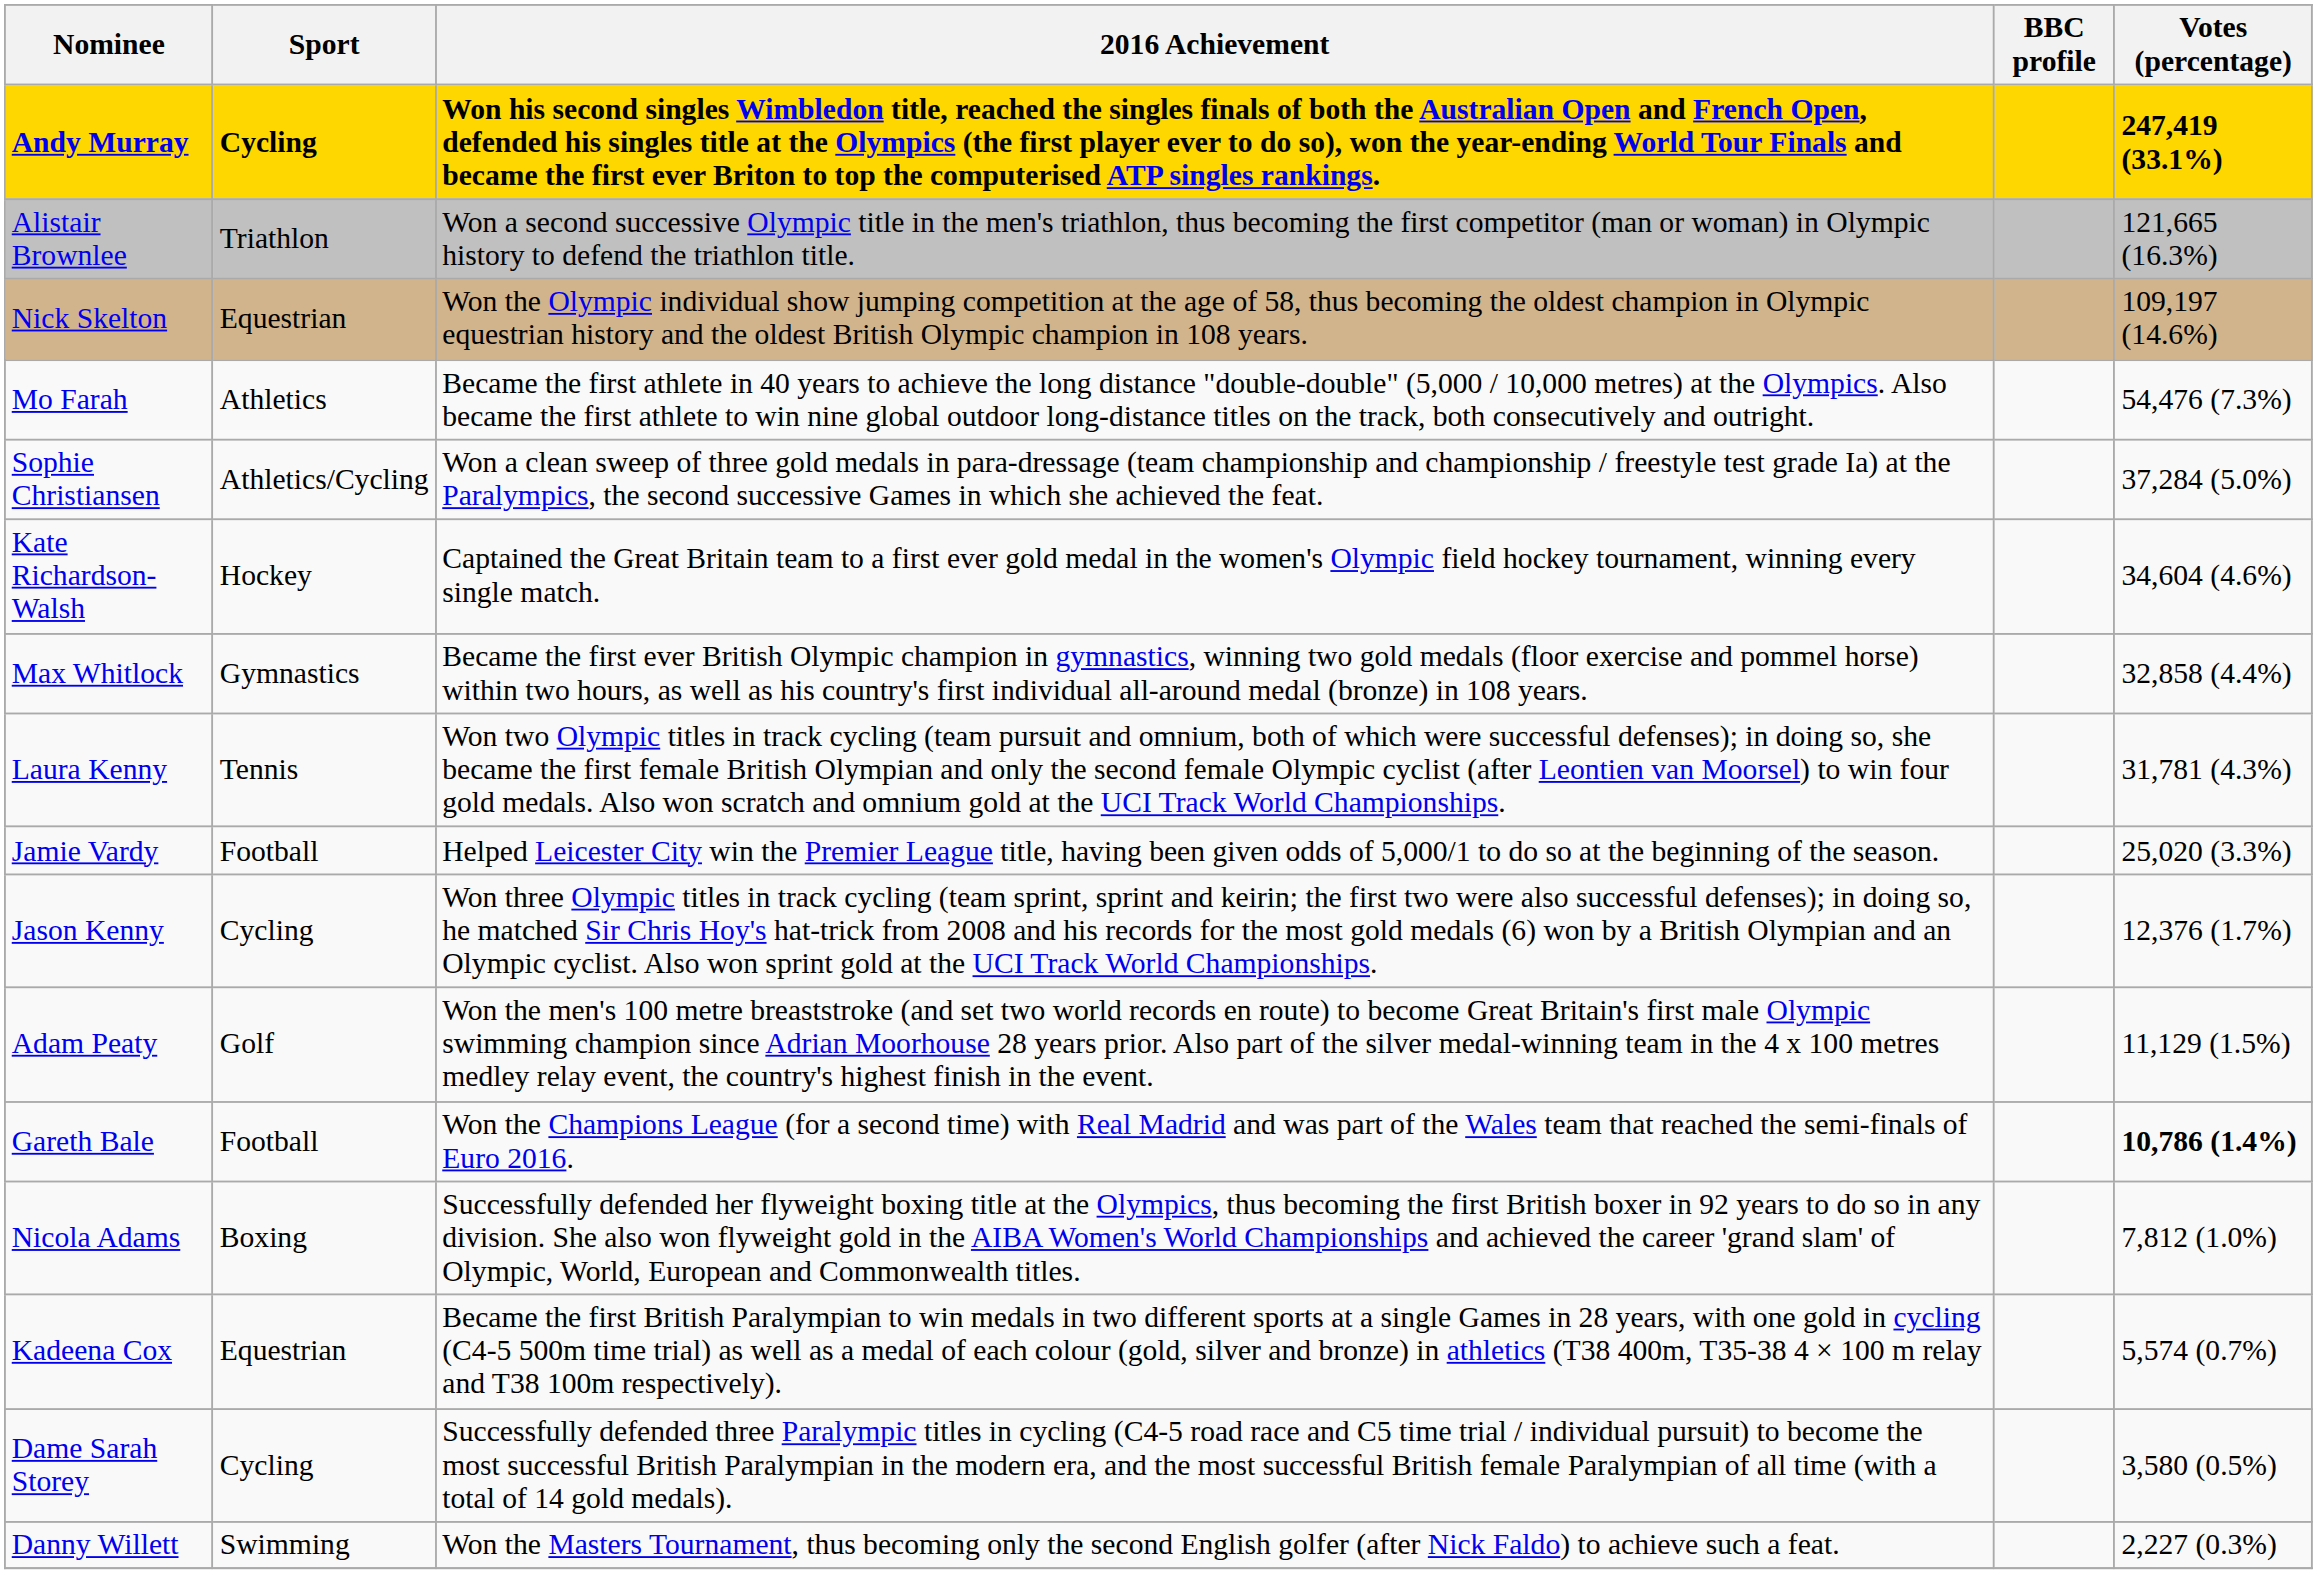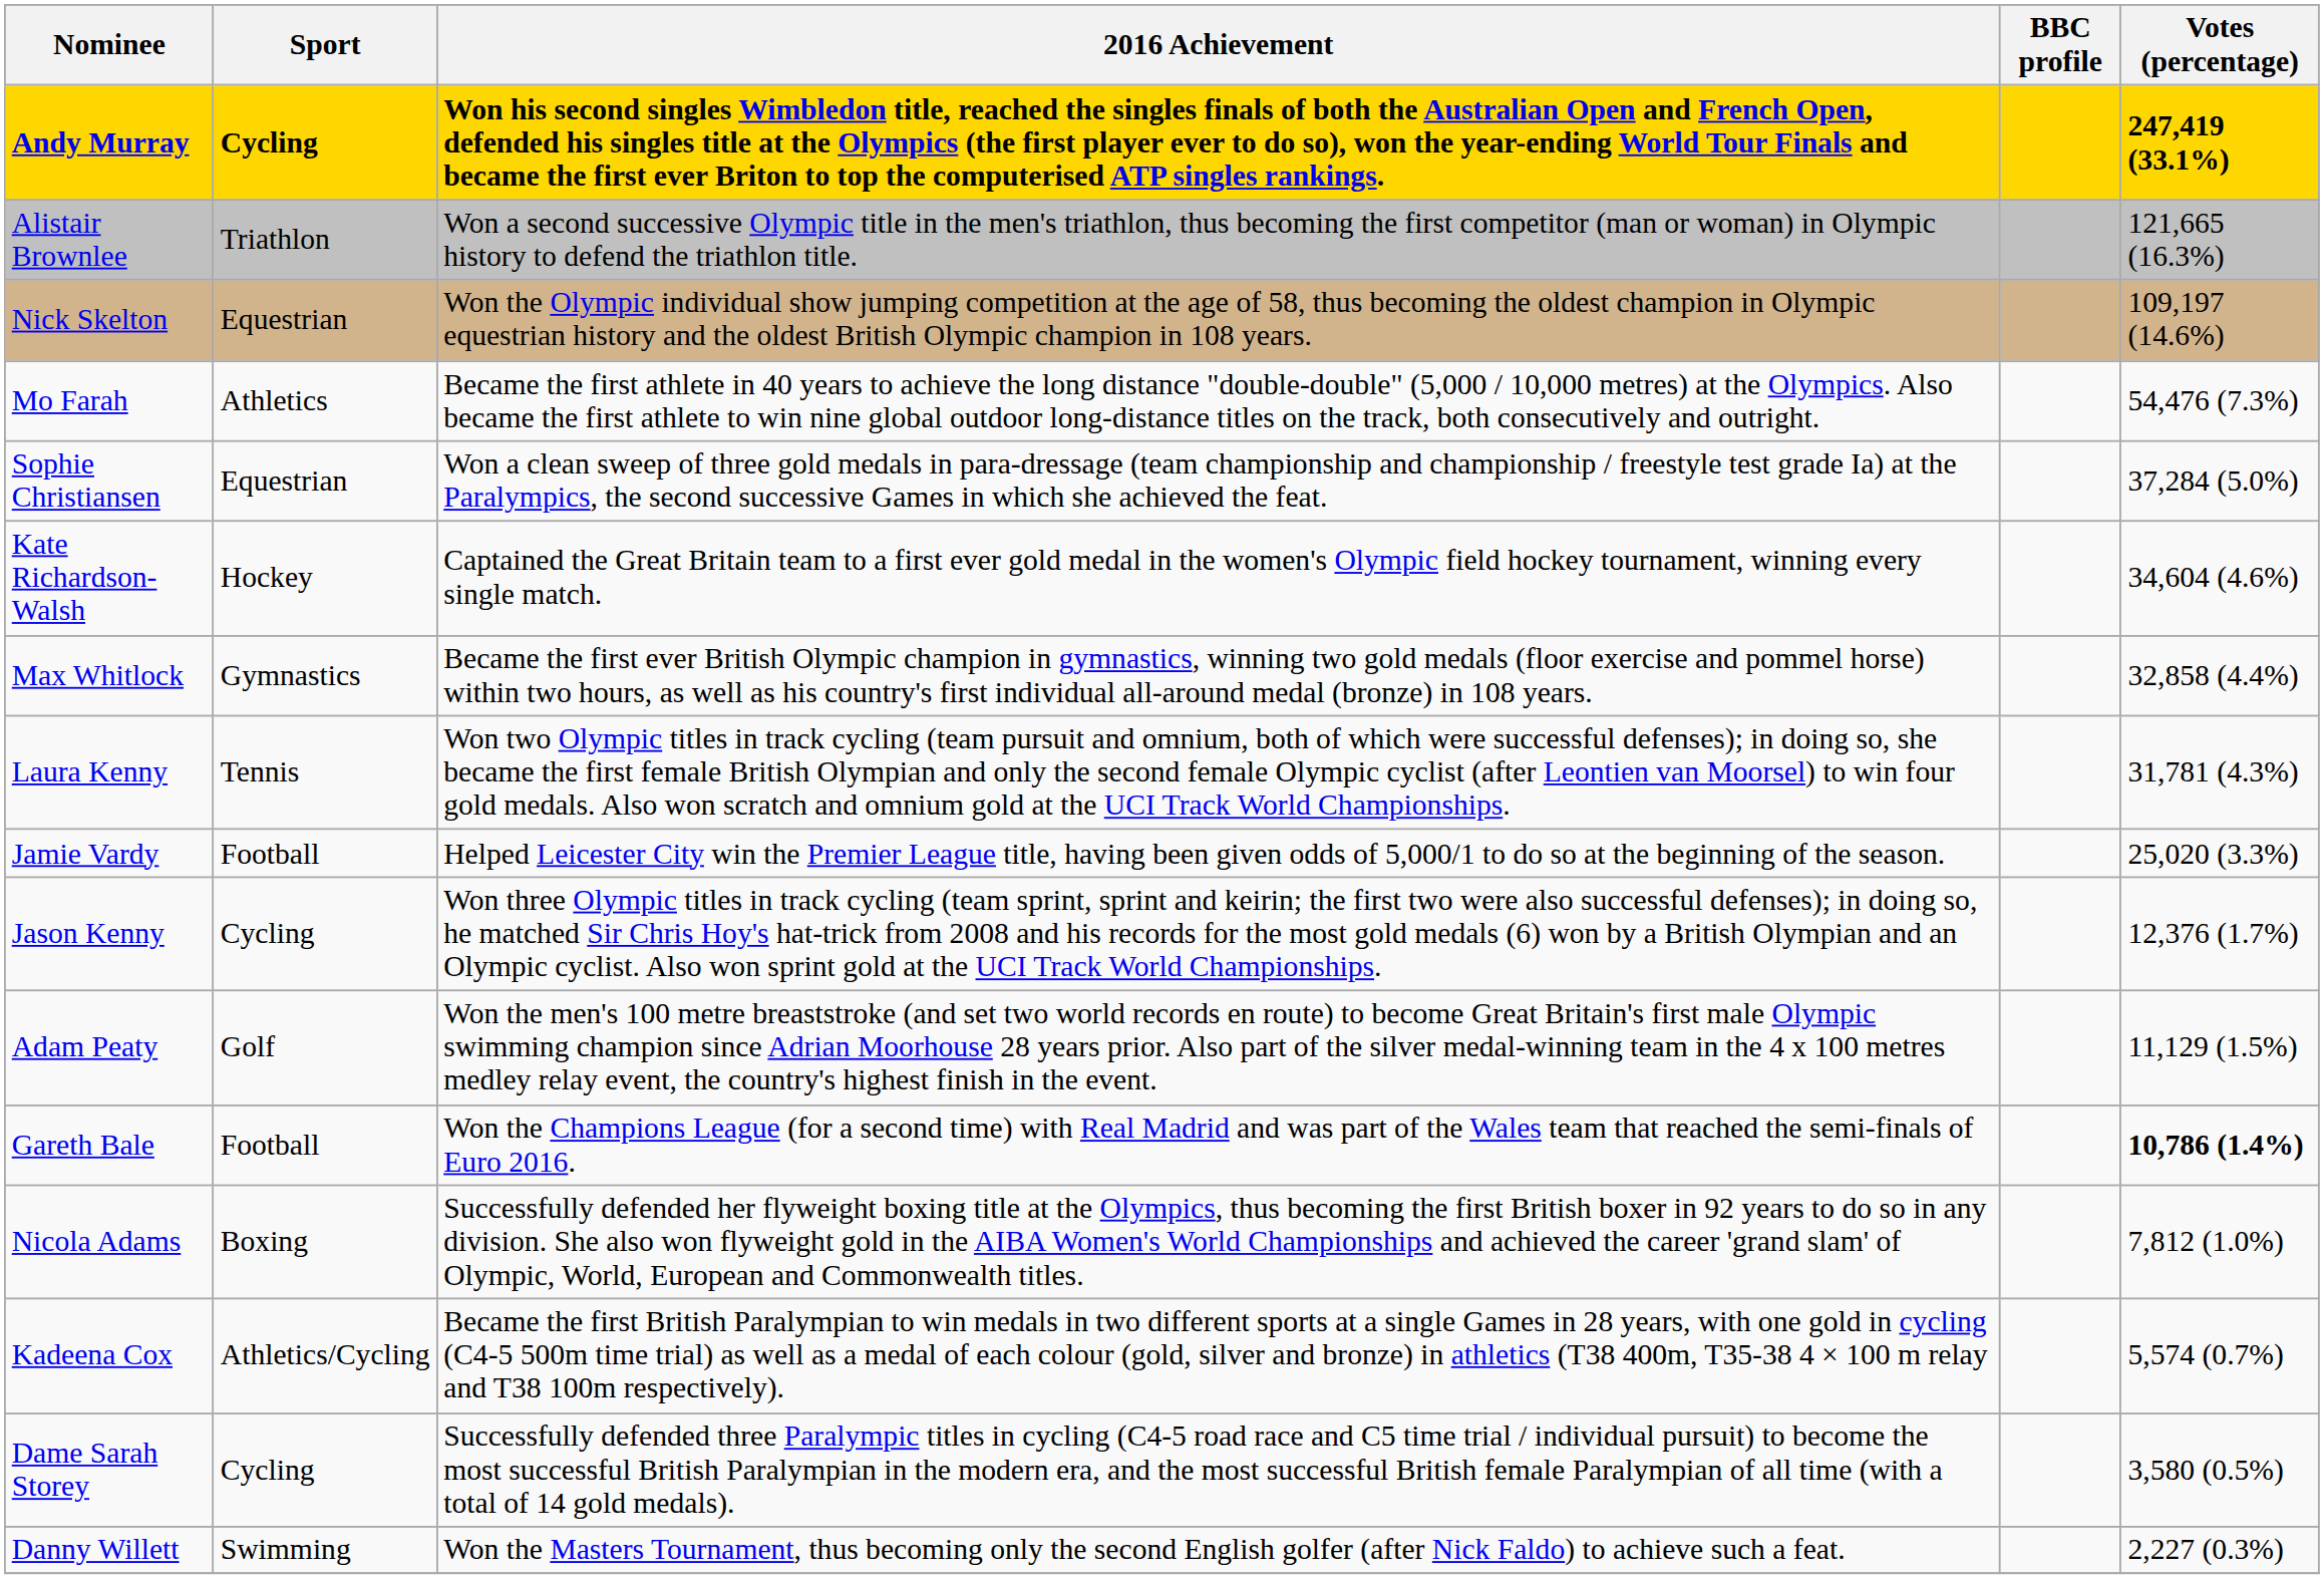Sophie Christiansen | Sport: Athletics/Cycling -> Equestrian
Kadeena Cox | Sport: Equestrian -> Athletics/Cycling
